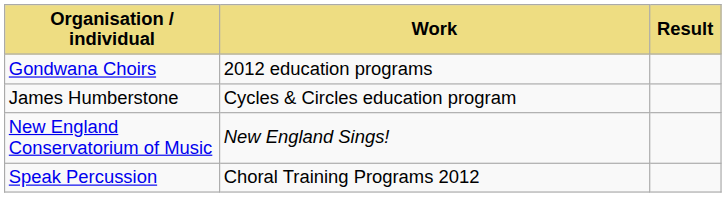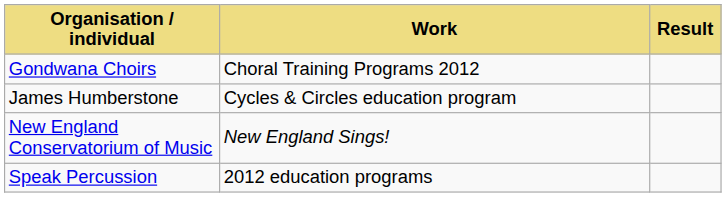Gondwana Choirs | Work: 2012 education programs -> Choral Training Programs 2012
Speak Percussion | Work: Choral Training Programs 2012 -> 2012 education programs
